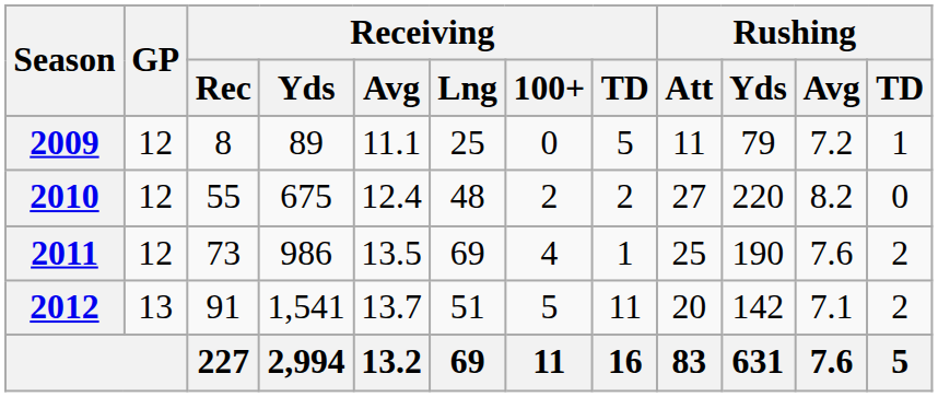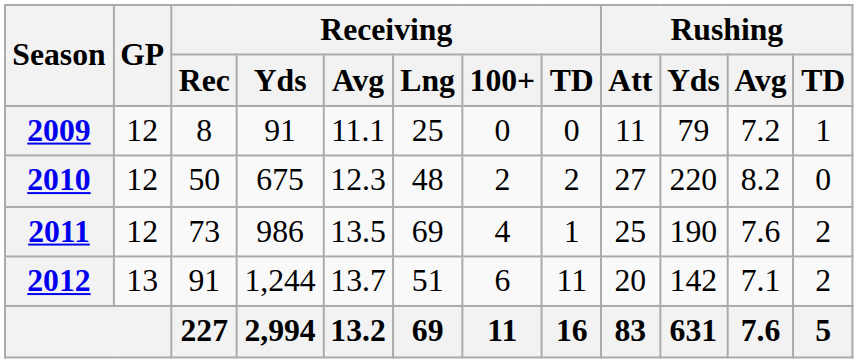2009 | Receiving / Yds: 89 -> 91
2009 | Receiving / TD: 5 -> 0
2010 | Receiving / Rec: 55 -> 50
2010 | Receiving / Avg: 12.4 -> 12.3
2012 | Receiving / Yds: 1,541 -> 1,244
2012 | Receiving / 100+: 5 -> 6
